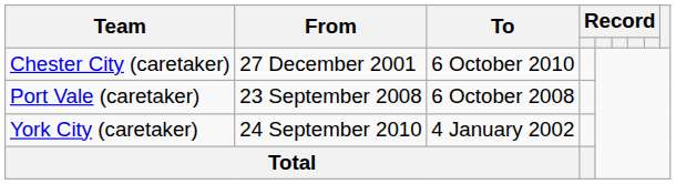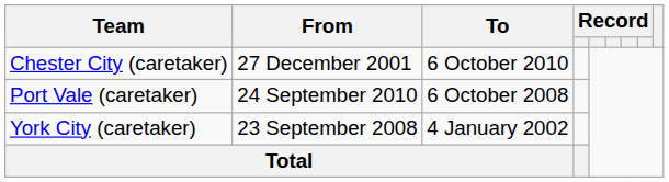Port Vale (caretaker) | From: 23 September 2008 -> 24 September 2010
York City (caretaker) | From: 24 September 2010 -> 23 September 2008
